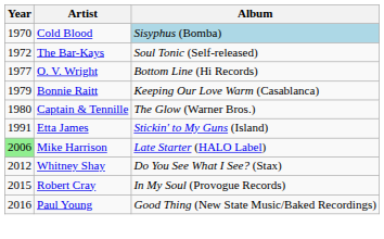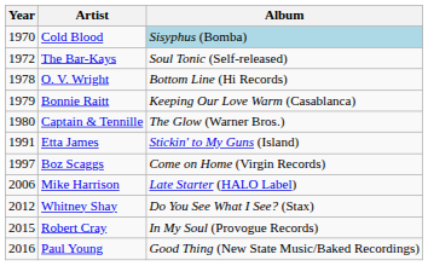O. V. Wright | Year: 1977 -> 1978
+ row: 1997 | Boz Scaggs | Come on Home (Virgin Records)
Mike Harrison | Year: lightgreen background -> no background
